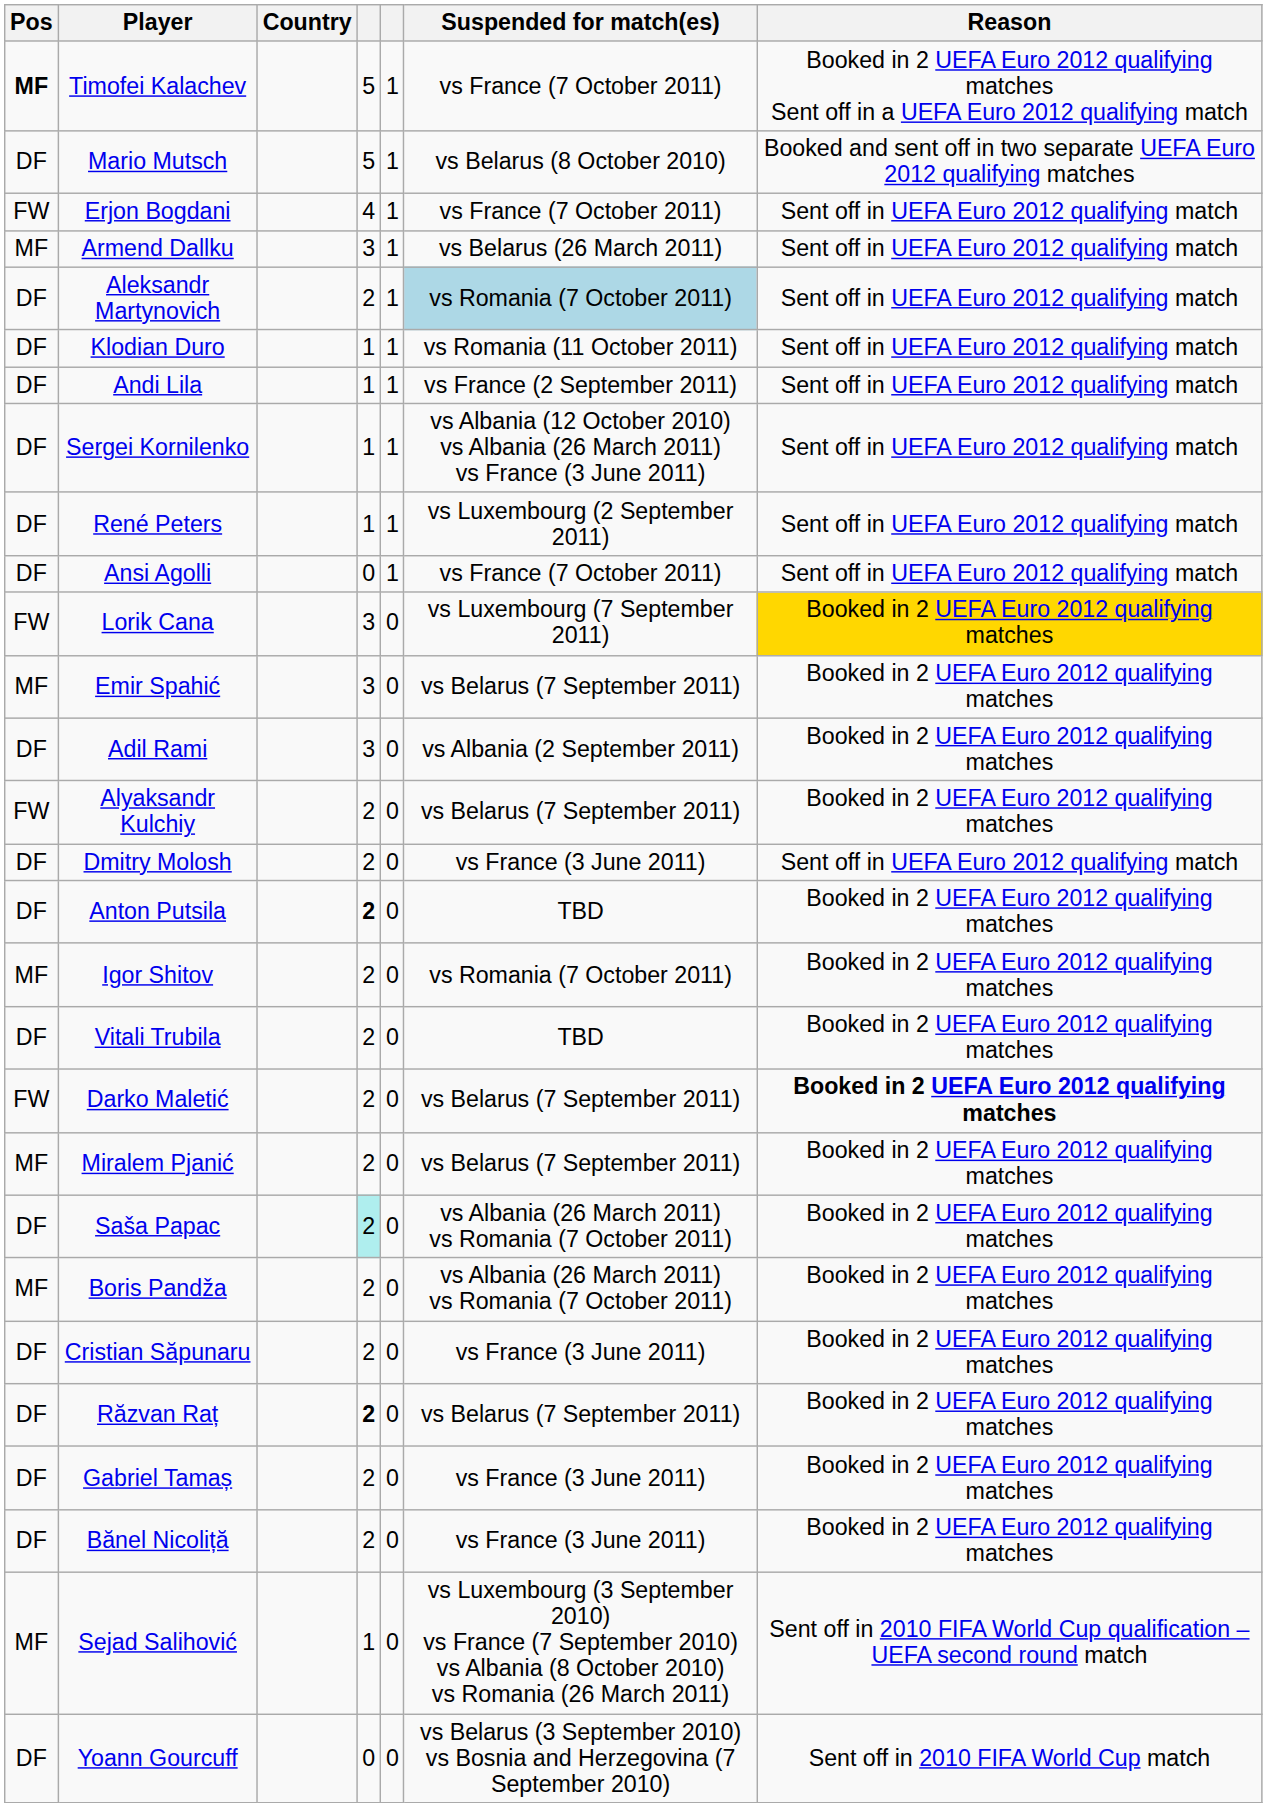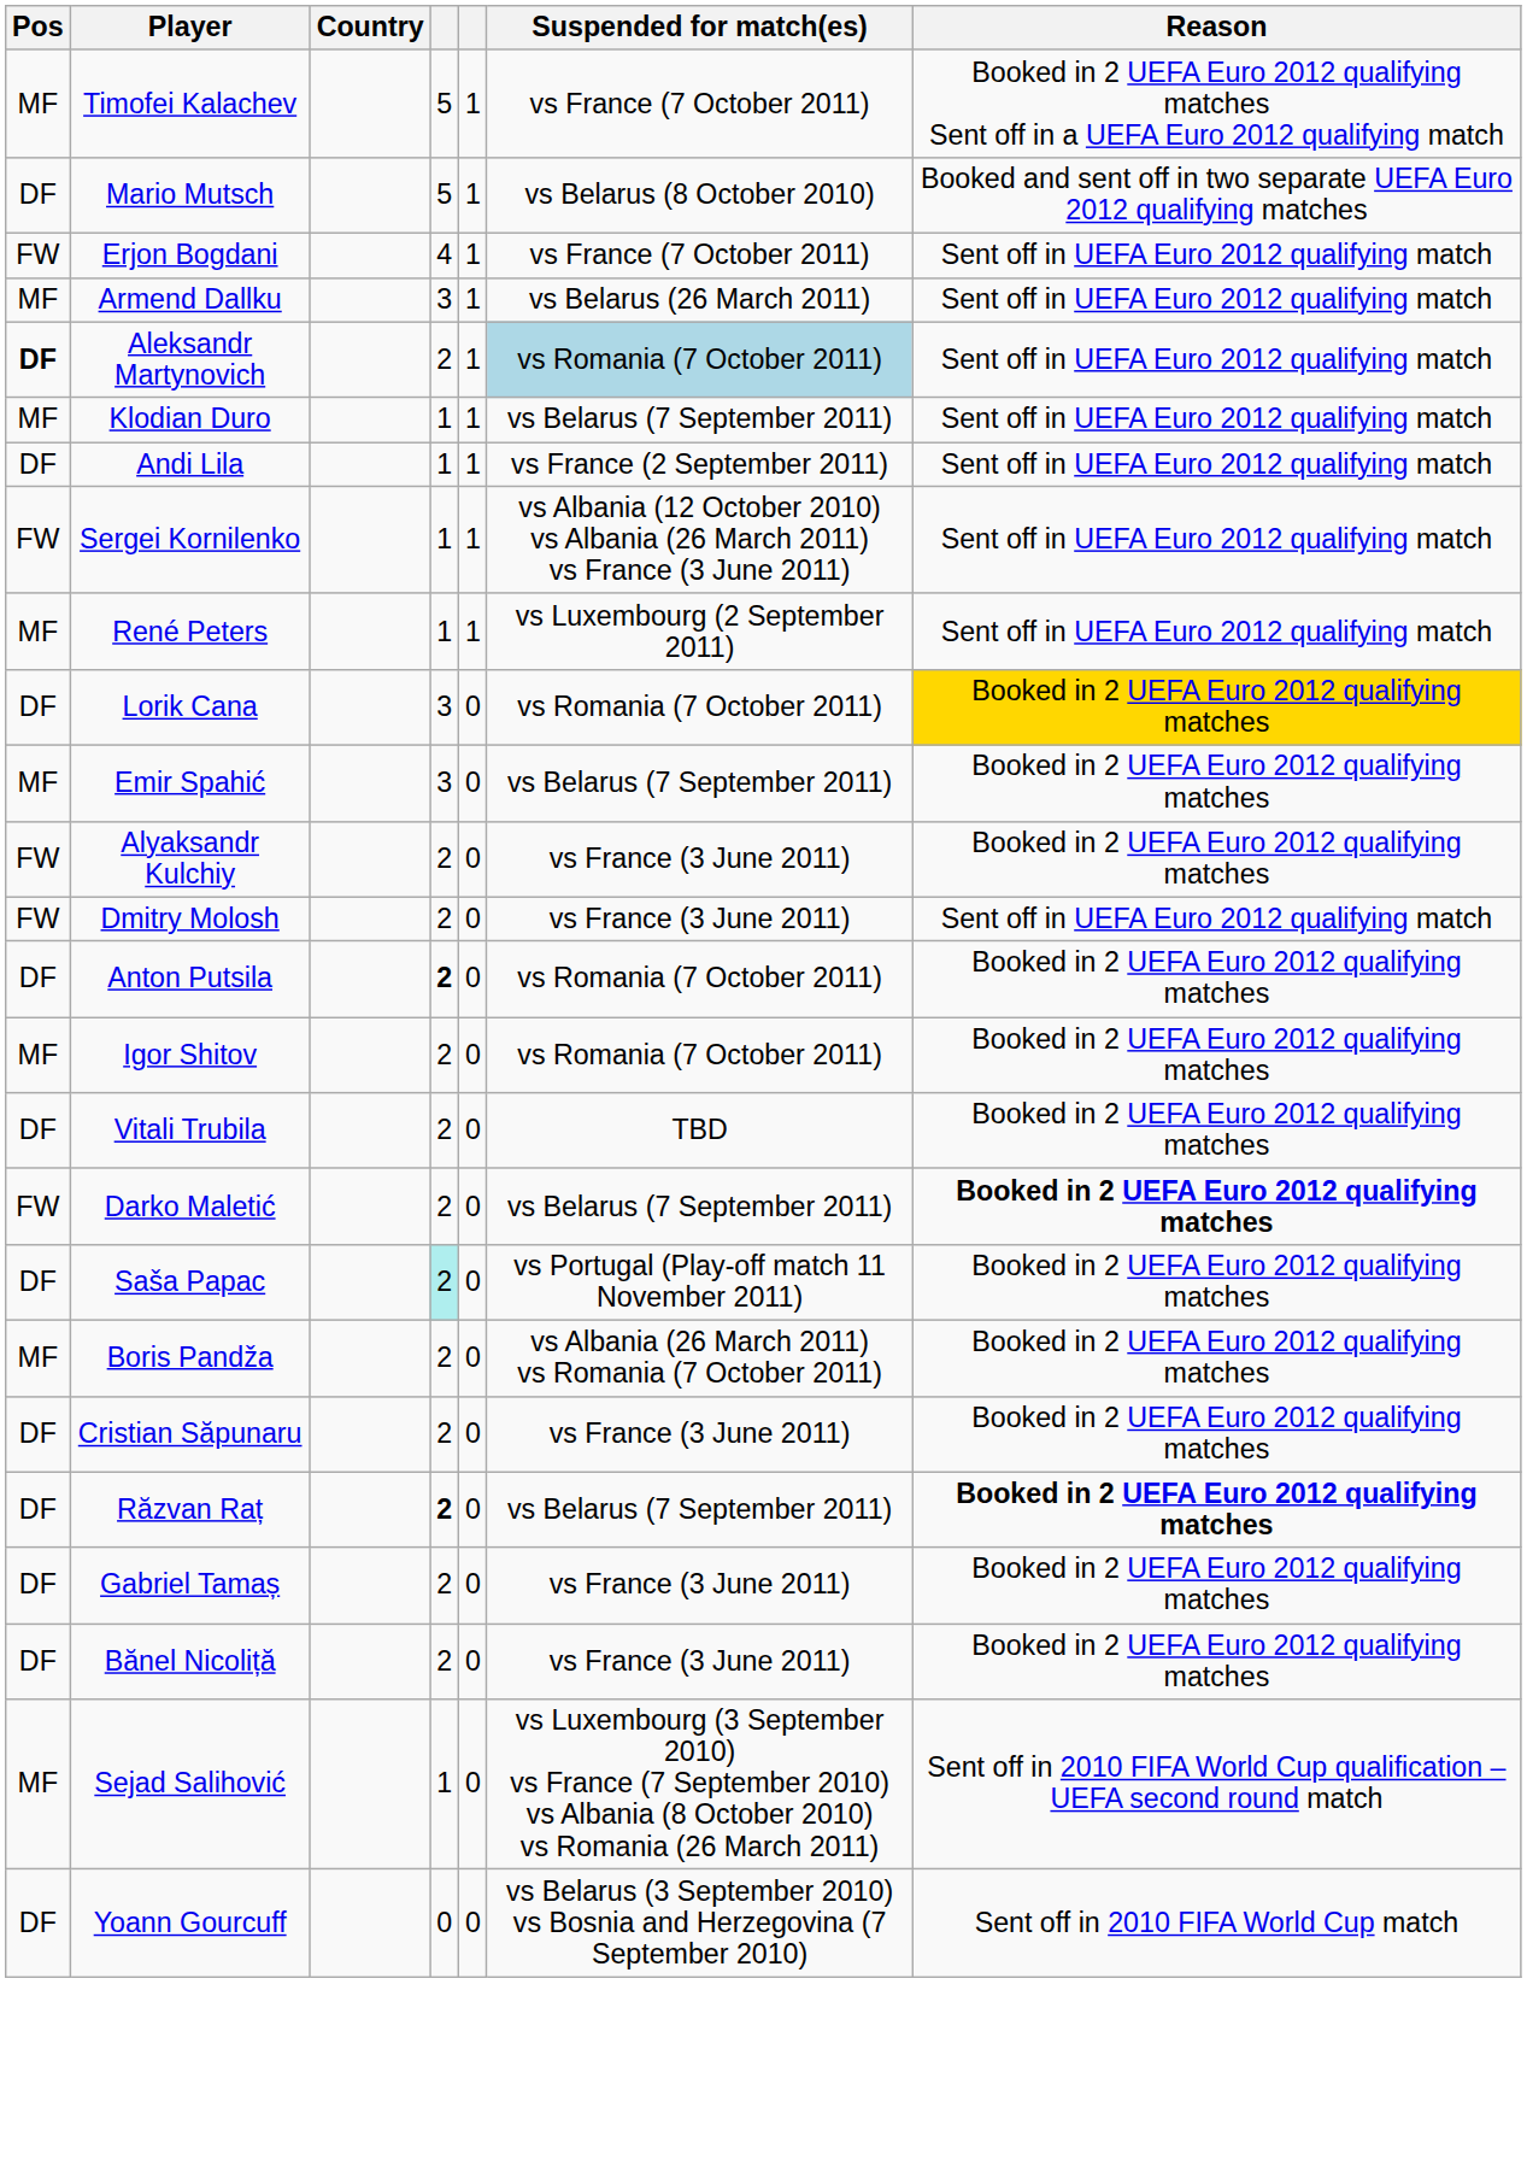Timofei Kalachev | Pos: bold -> normal
Aleksandr Martynovich | Pos: normal -> bold
Klodian Duro | Pos: DF -> MF
Klodian Duro | Suspended for match(es): vs Romania (11 October 2011) -> vs Belarus (7 September 2011)
Sergei Kornilenko | Pos: DF -> FW
René Peters | Pos: DF -> MF
- row: DF | Ansi Agolli | 0 | 1 | vs France (7 October 2011) | Sent off in UEFA Euro 2012 qualifying match
Lorik Cana | Pos: FW -> DF
Lorik Cana | Suspended for match(es): vs Luxembourg (7 September 2011) -> vs Romania (7 October 2011)
- row: DF | Adil Rami | 3 | 0 | vs Albania (2 September 2011) | Booked in 2 UEFA Euro 2012 qualifying matches
Alyaksandr Kulchiy | Suspended for match(es): vs Belarus (7 September 2011) -> vs France (3 June 2011)
Dmitry Molosh | Pos: DF -> FW
Anton Putsila | Suspended for match(es): TBD -> vs Romania (7 October 2011)
- row: MF | Miralem Pjanić | 2 | 0 | vs Belarus (7 September 2011) | Booked in 2 UEFA Euro 2012 qualifying matches
Saša Papac | Suspended for match(es): vs Albania (26 March 2011) vs Romania (7 October 2011) -> vs Portugal (Play-off match 11 November 2011)
Răzvan Raț | Reason: normal -> bold
